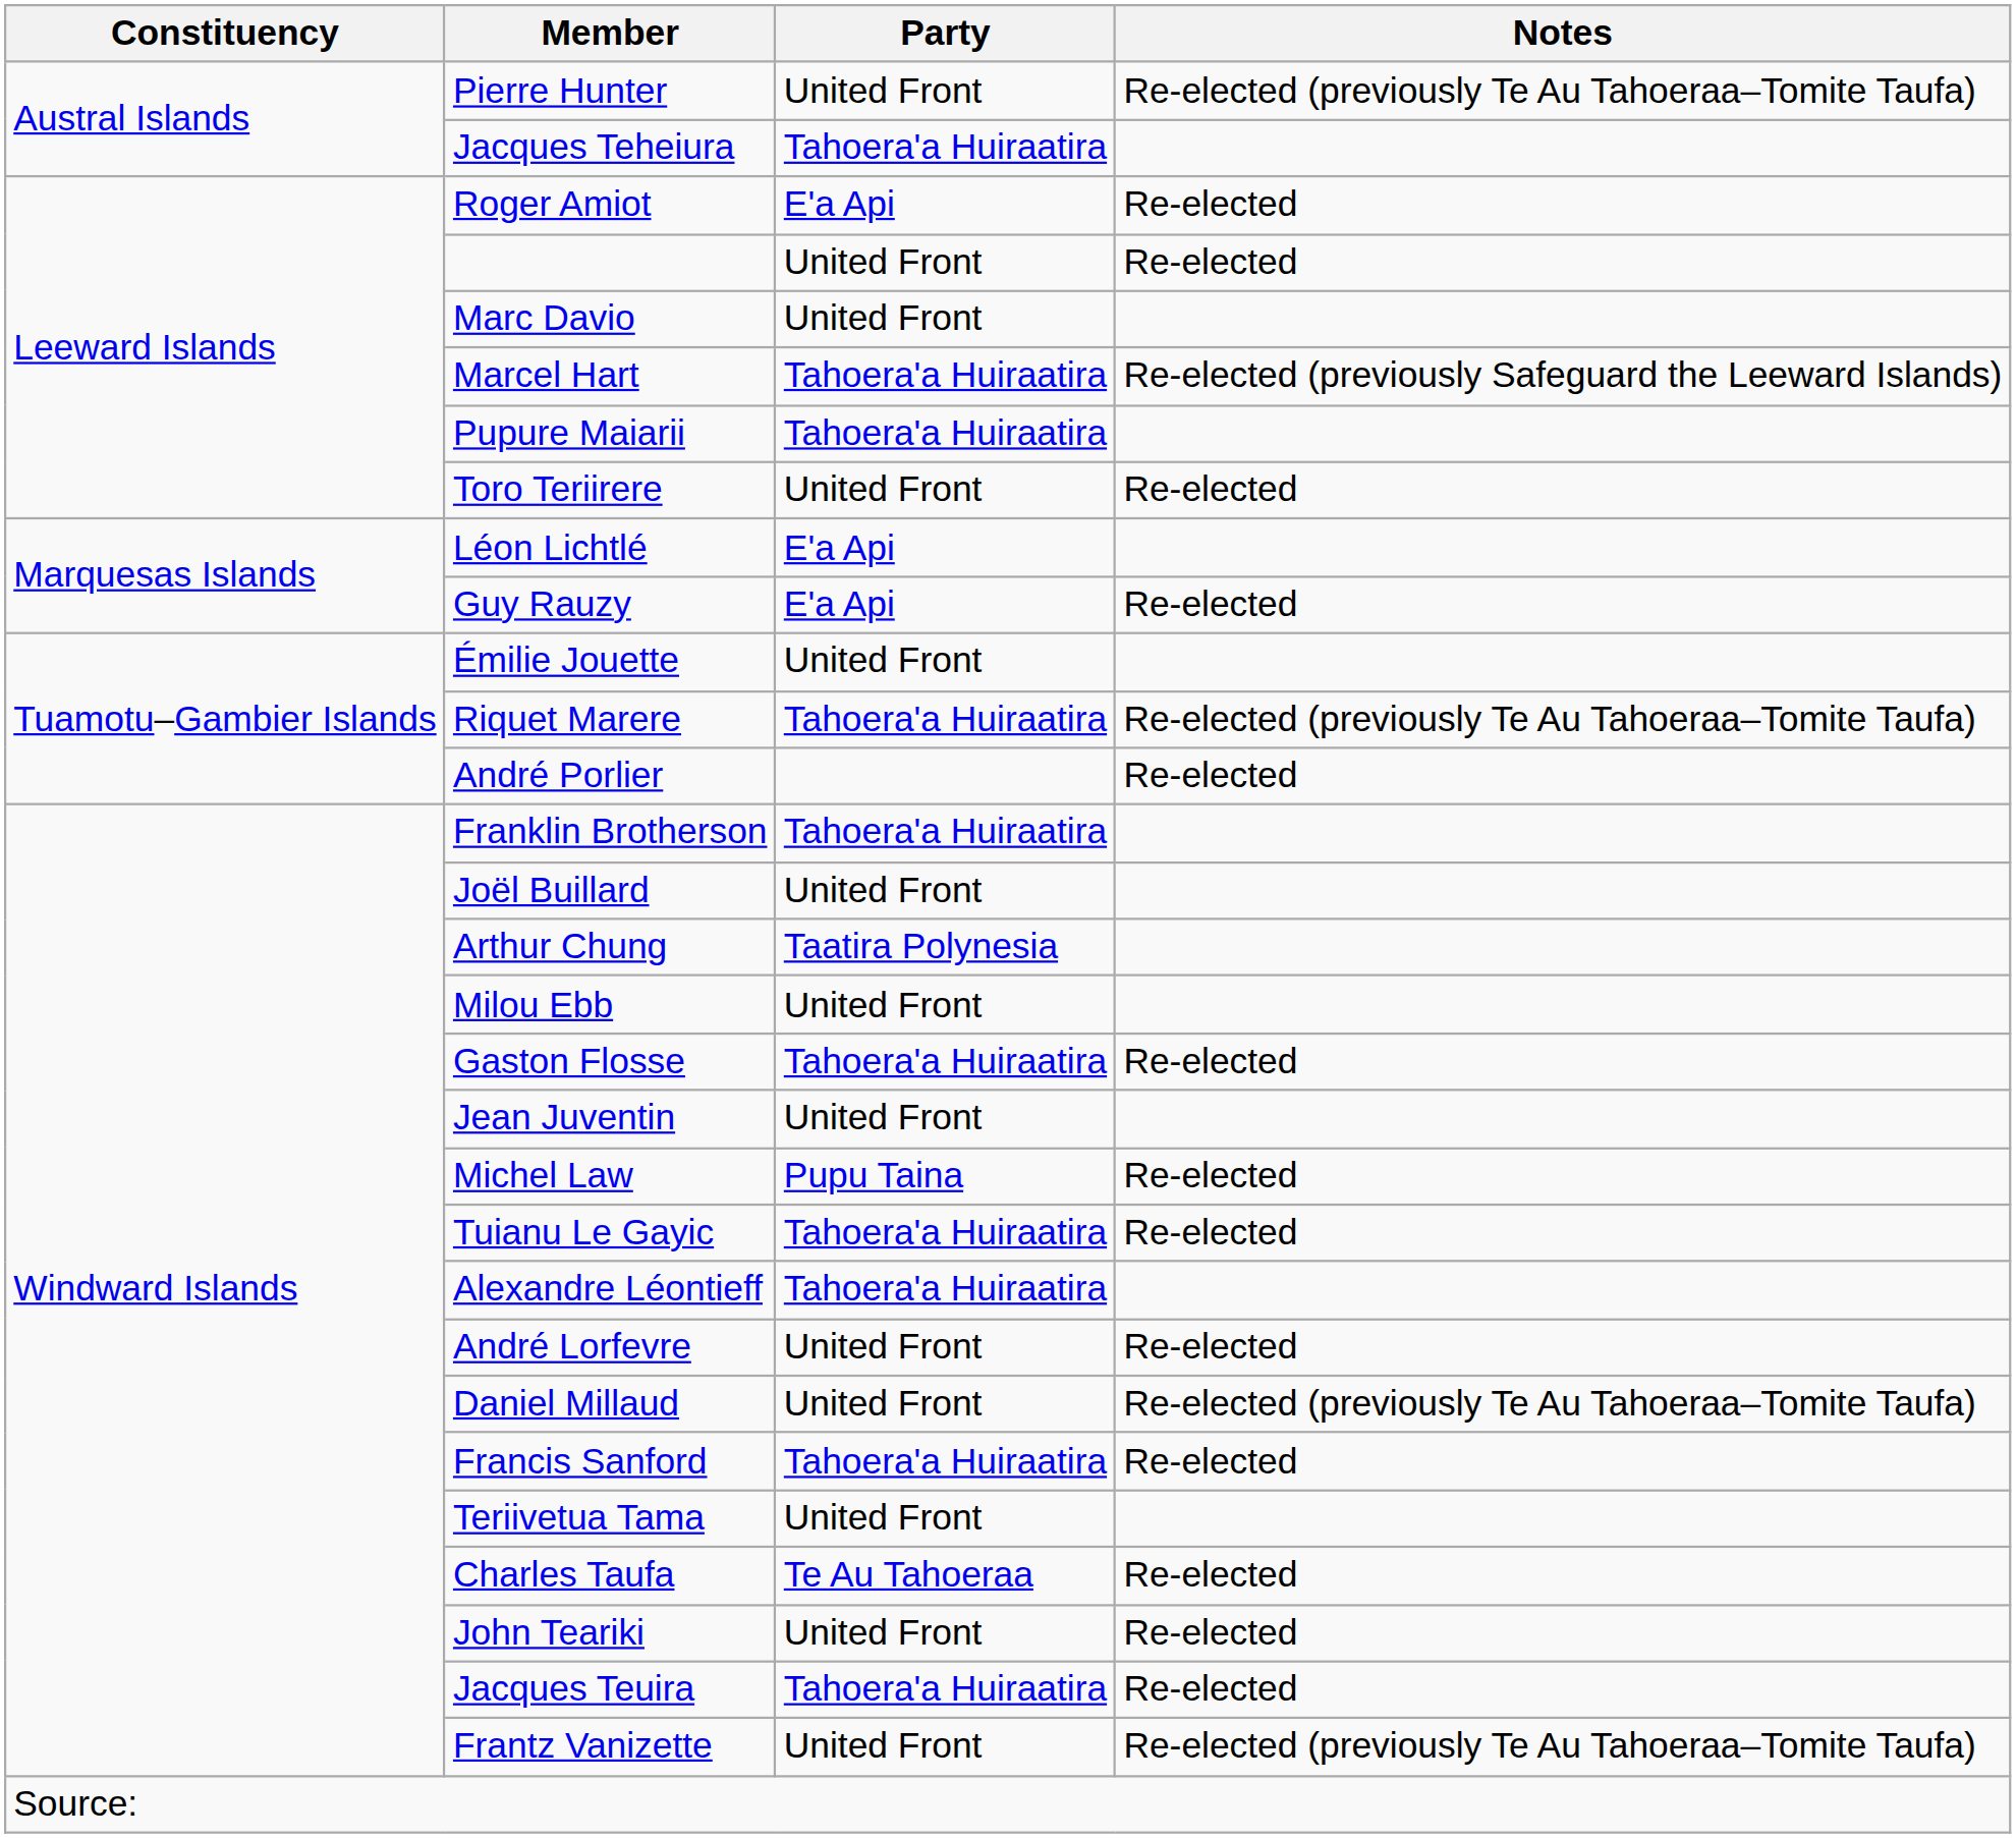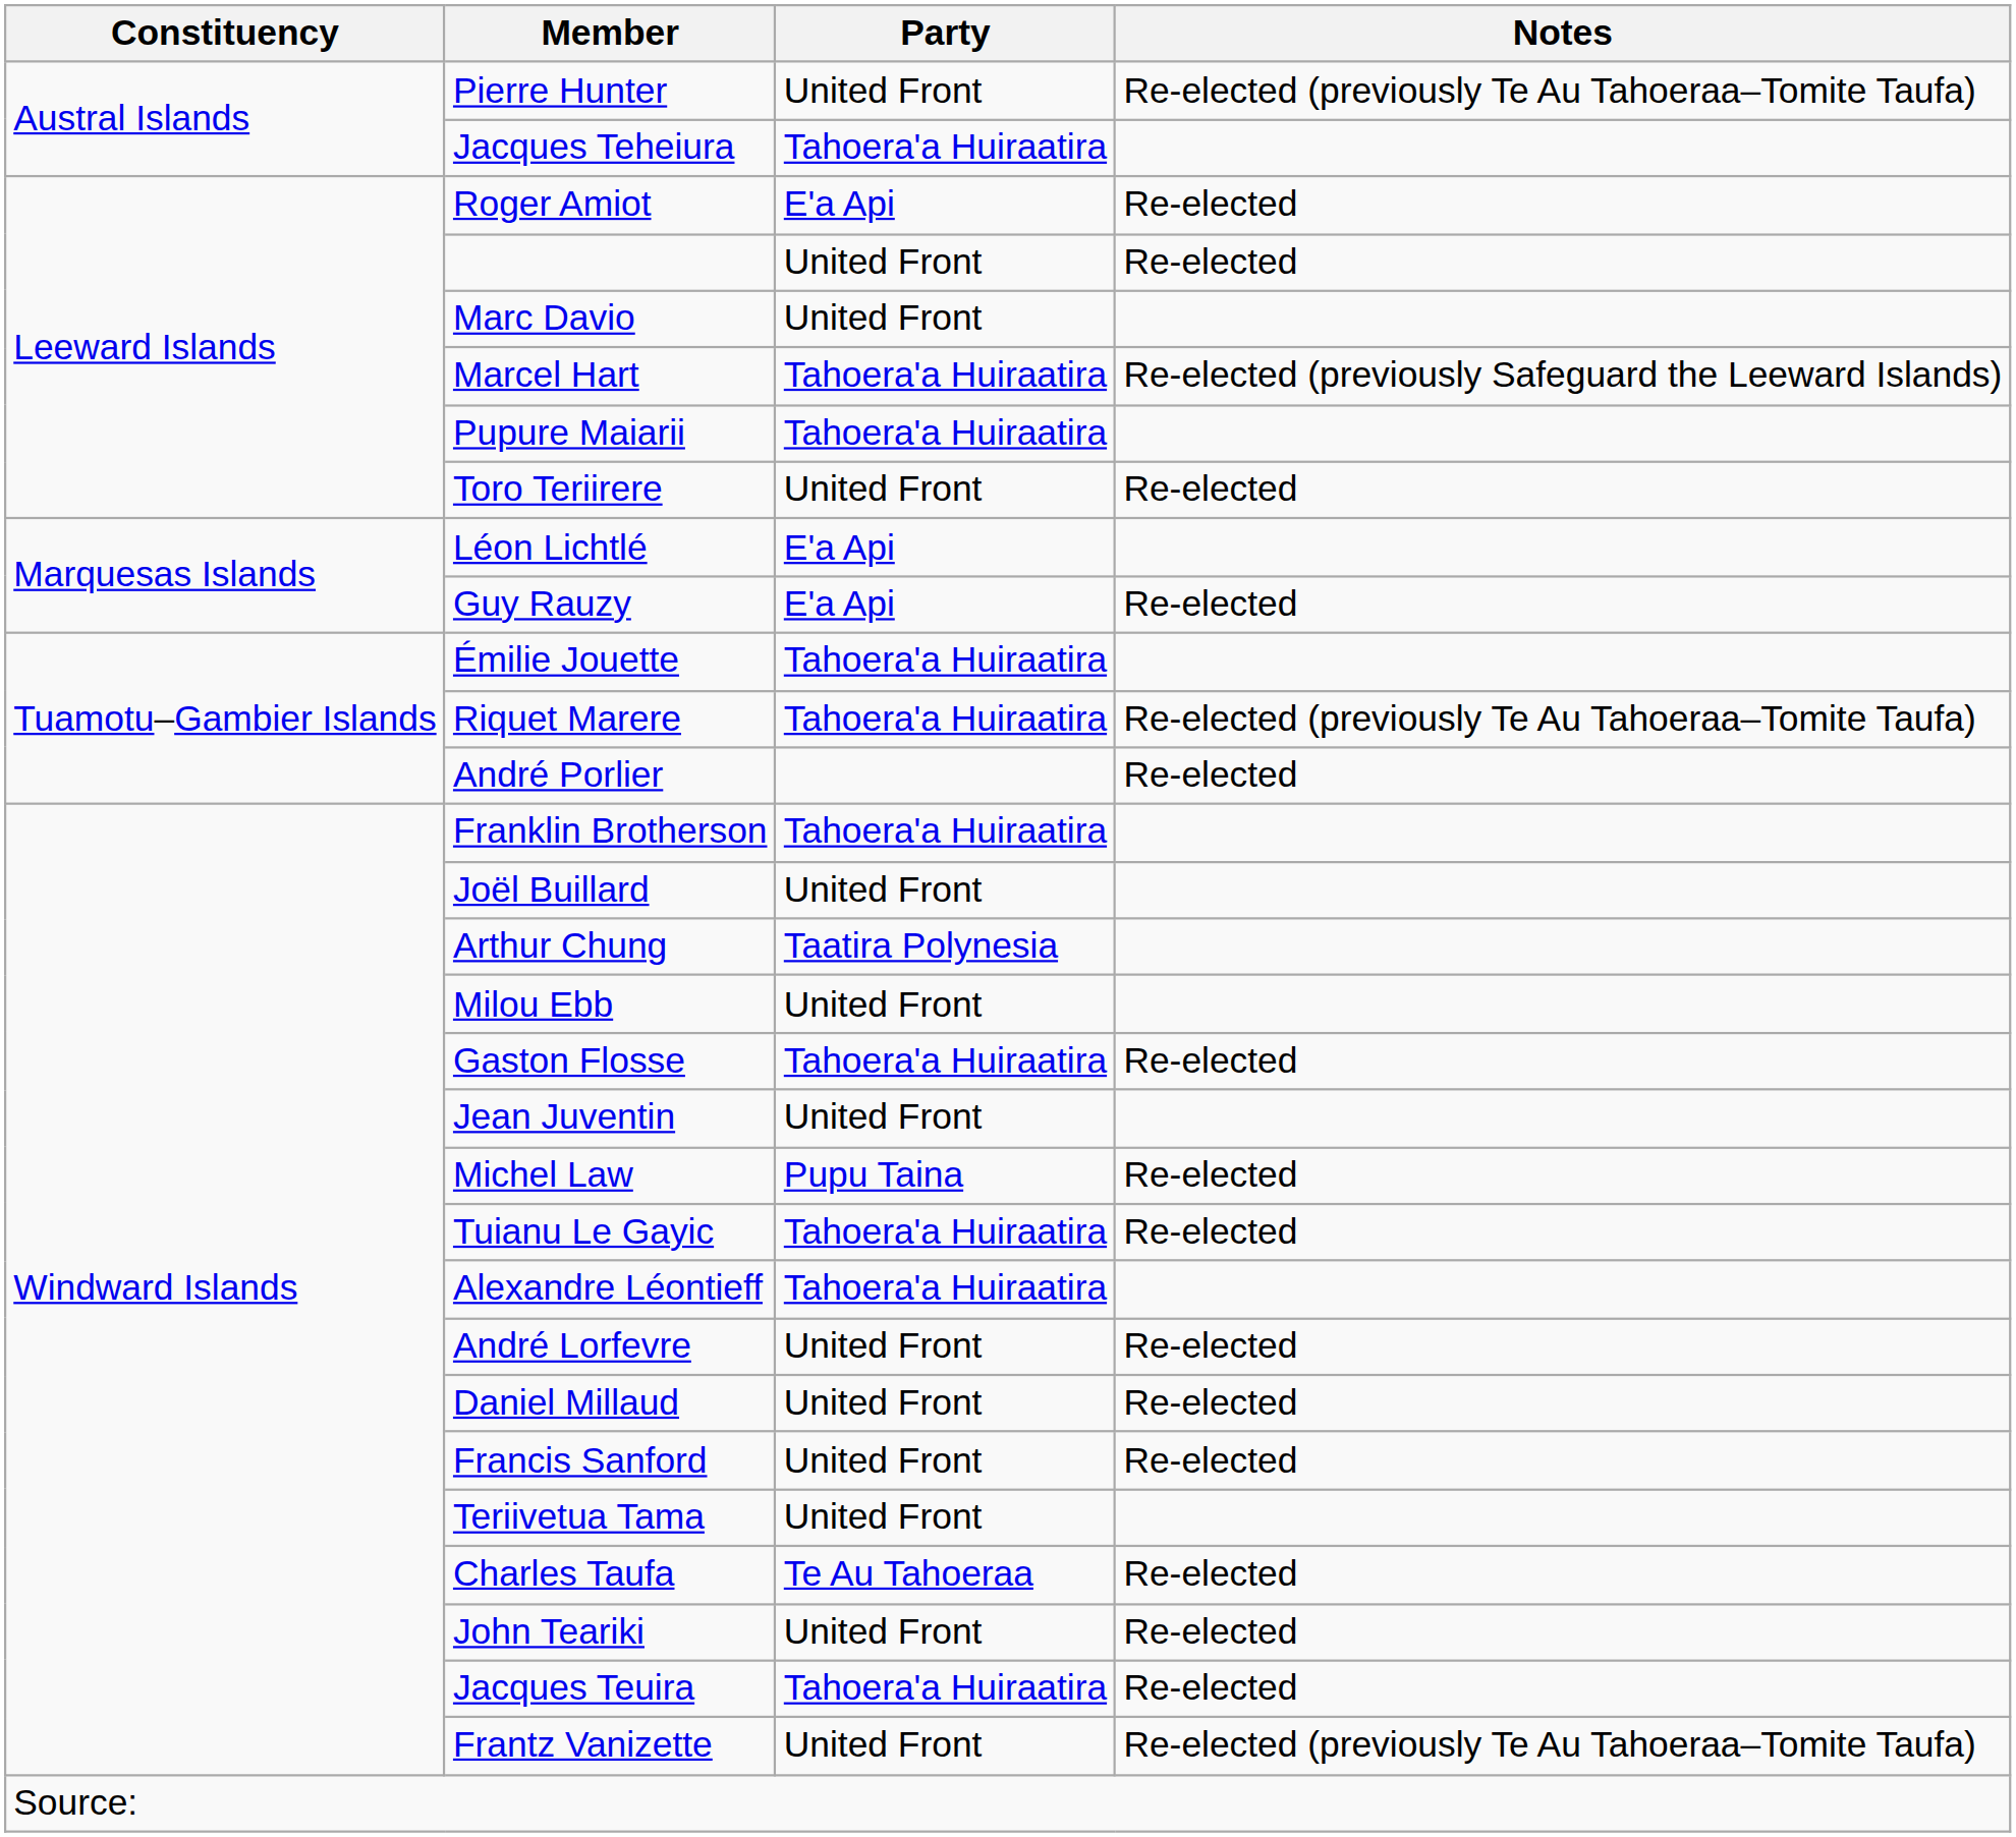Émilie Jouette | Party: United Front -> Tahoera'a Huiraatira
Daniel Millaud | Notes: Re-elected (previously Te Au Tahoeraa–Tomite Taufa) -> Re-elected
Francis Sanford | Party: Tahoera'a Huiraatira -> United Front
